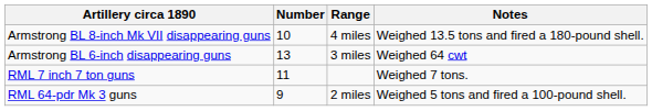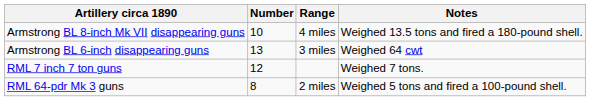RML 7 inch 7 ton guns | Number: 11 -> 12
RML 64-pdr Mk 3 guns | Number: 9 -> 8
